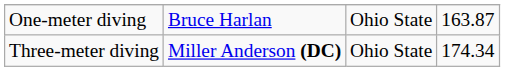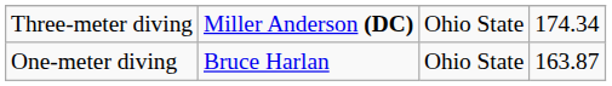rows swapped: One-meter diving <-> Three-meter diving
